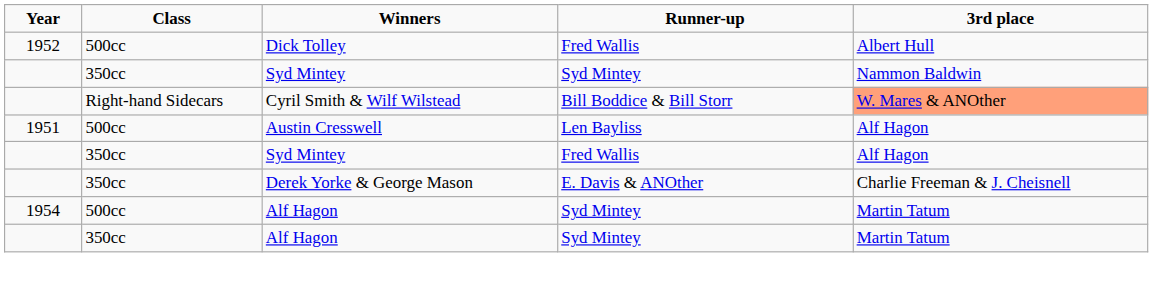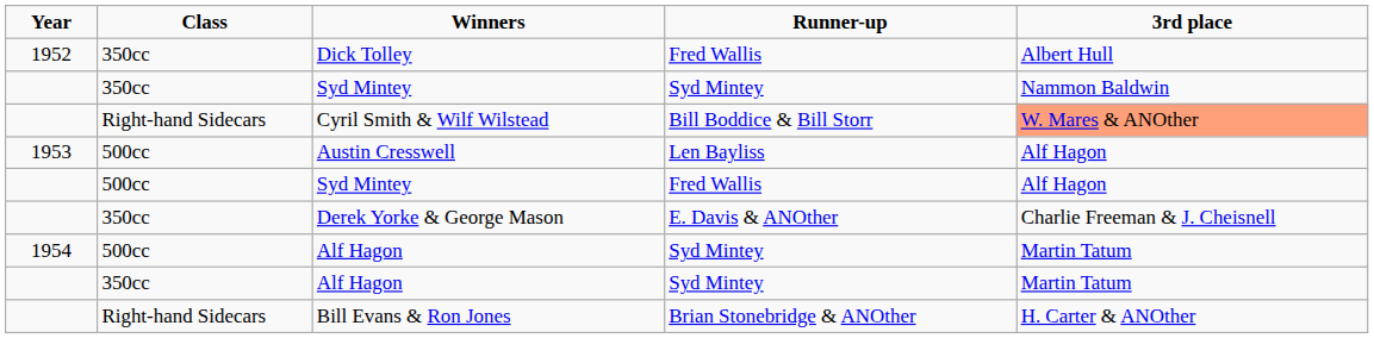Dick Tolley | Class: 500cc -> 350cc
Austin Cresswell | Year: 1951 -> 1953
Syd Mintey / Fred Wallis | Class: 350cc -> 500cc
+ row: Right-hand Sidecars | Bill Evans & Ron Jones | Brian Stonebridge & ANOther | H. Carter & ANOther
